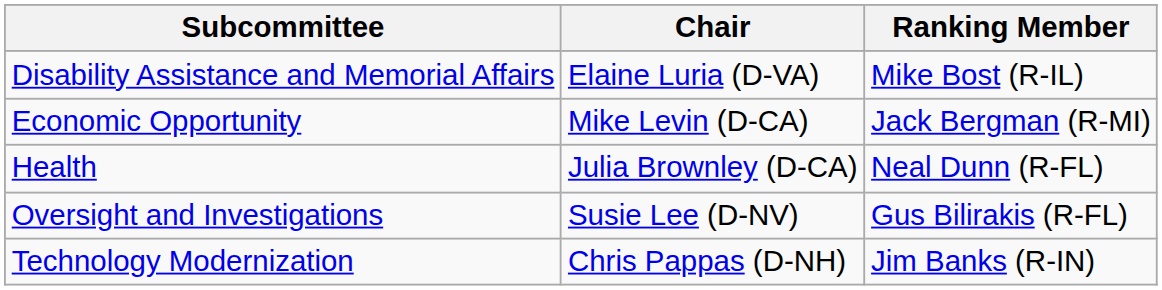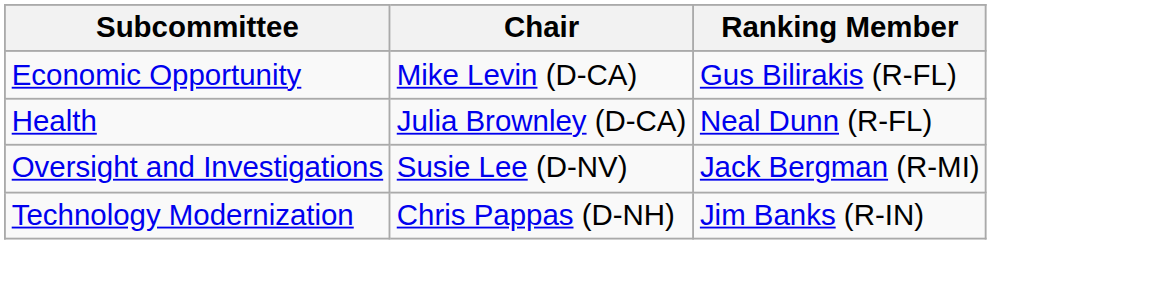- row: Disability Assistance and Memorial Affairs | Elaine Luria (D-VA) | Mike Bost (R-IL)
Economic Opportunity | Ranking Member: Jack Bergman (R-MI) -> Gus Bilirakis (R-FL)
Oversight and Investigations | Ranking Member: Gus Bilirakis (R-FL) -> Jack Bergman (R-MI)
